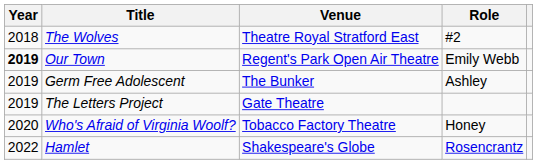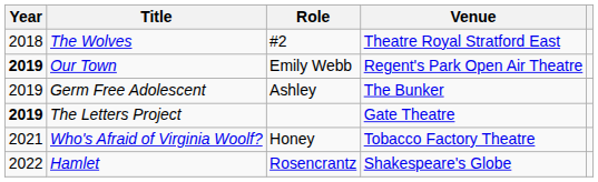columns swapped: Role <-> Venue
The Letters Project | Year: normal -> bold
Who's Afraid of Virginia Woolf? | Year: 2020 -> 2021
